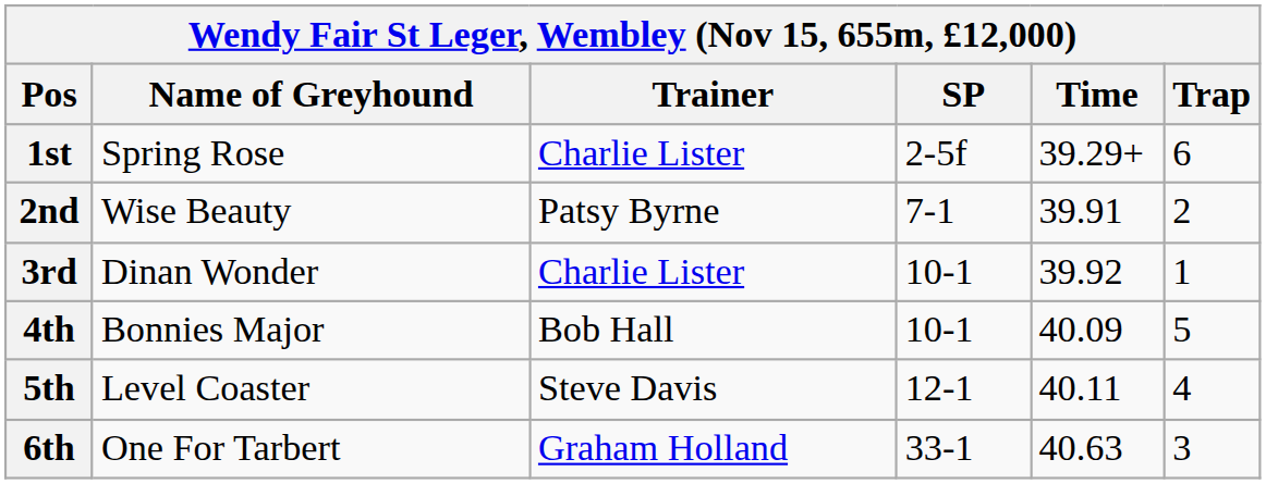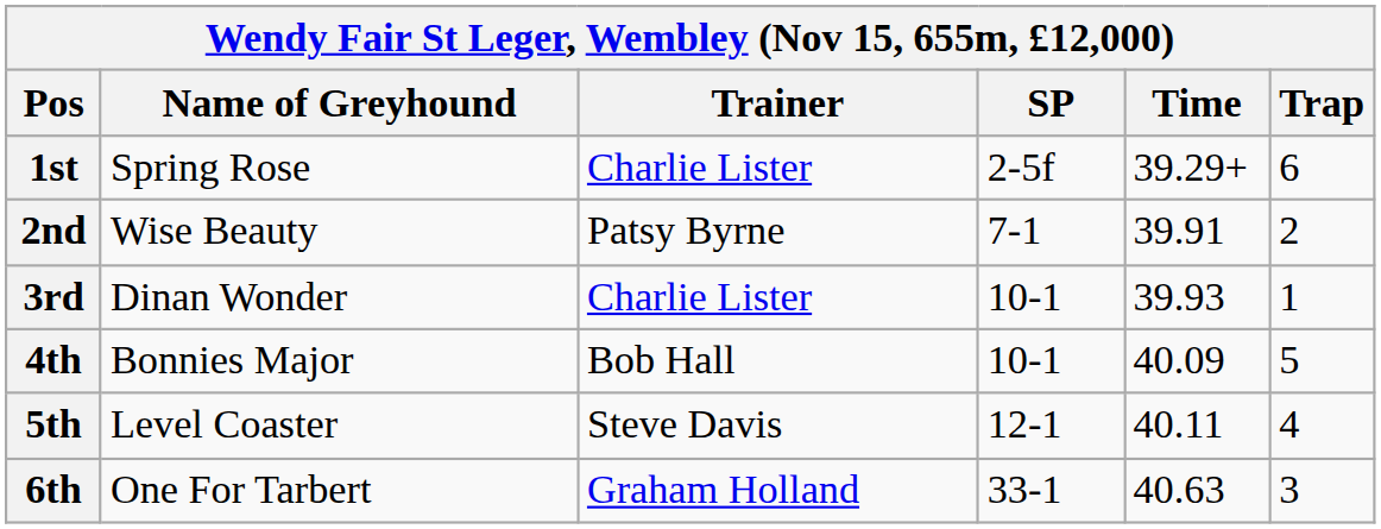3rd | Time: 39.92 -> 39.93
